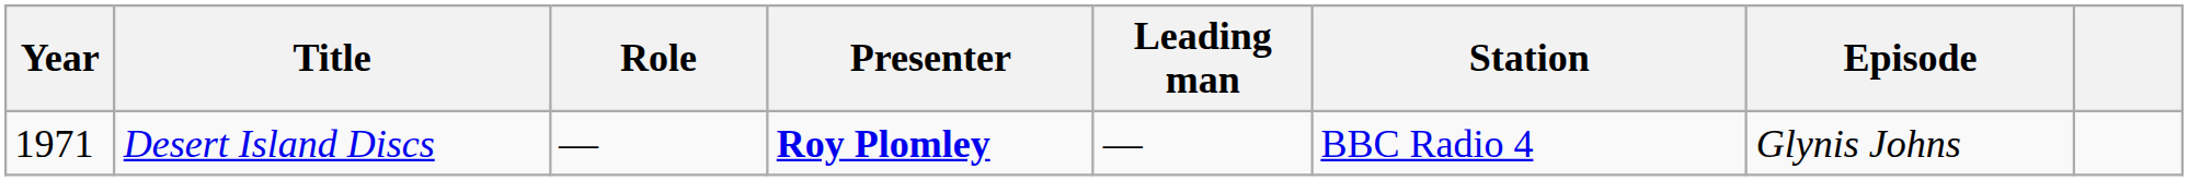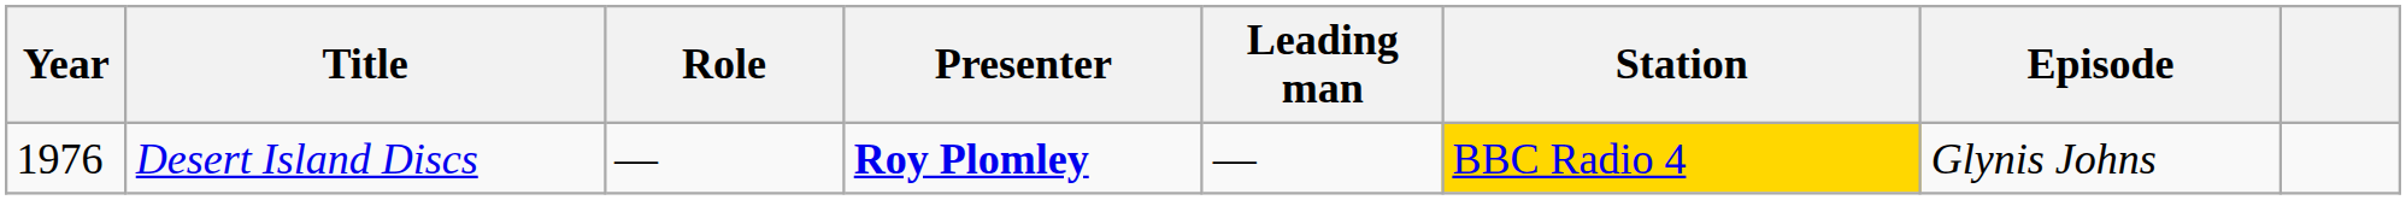Desert Island Discs | Year: 1971 -> 1976
Desert Island Discs | Station: no background -> gold background
